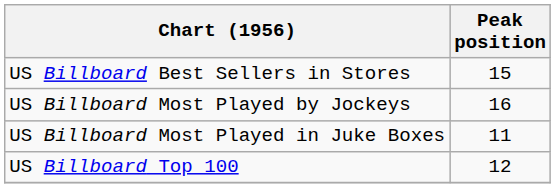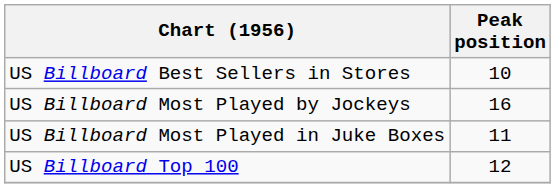US Billboard Best Sellers in Stores | Peak position: 15 -> 10
